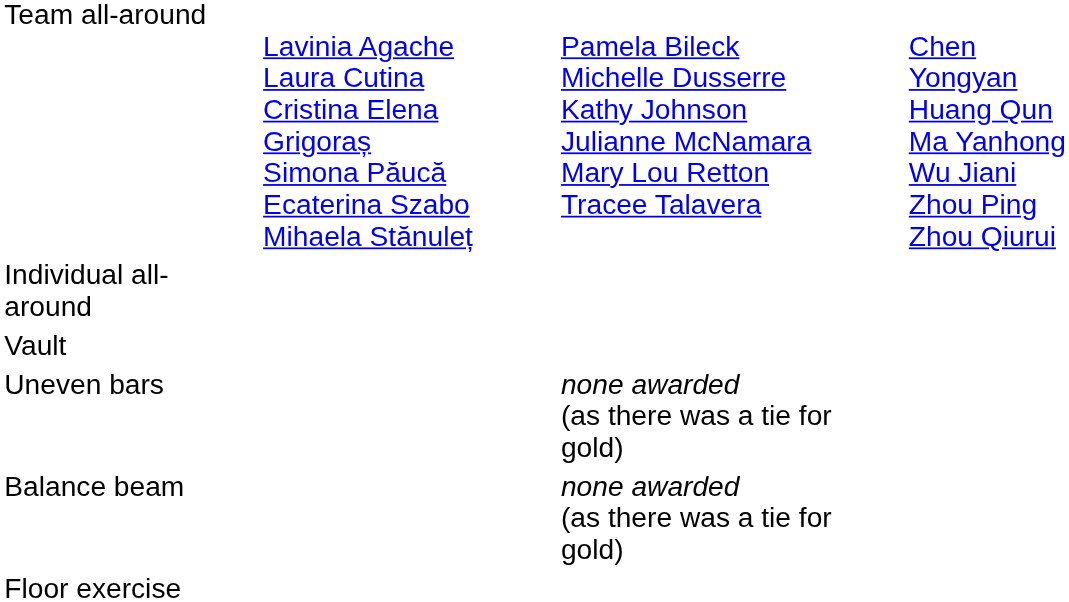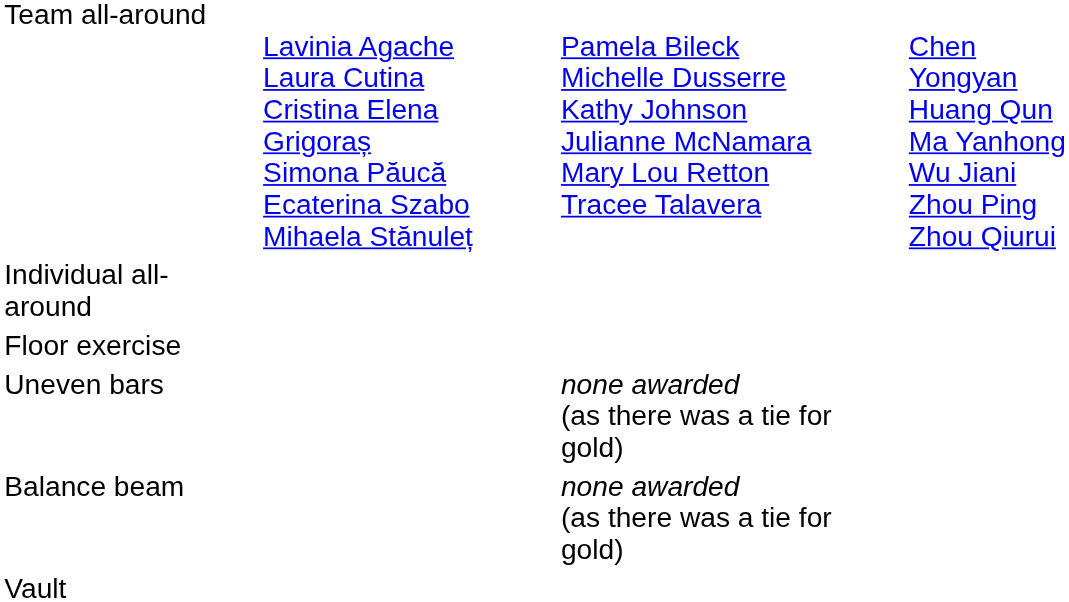rows swapped: Vault <-> Floor exercise
